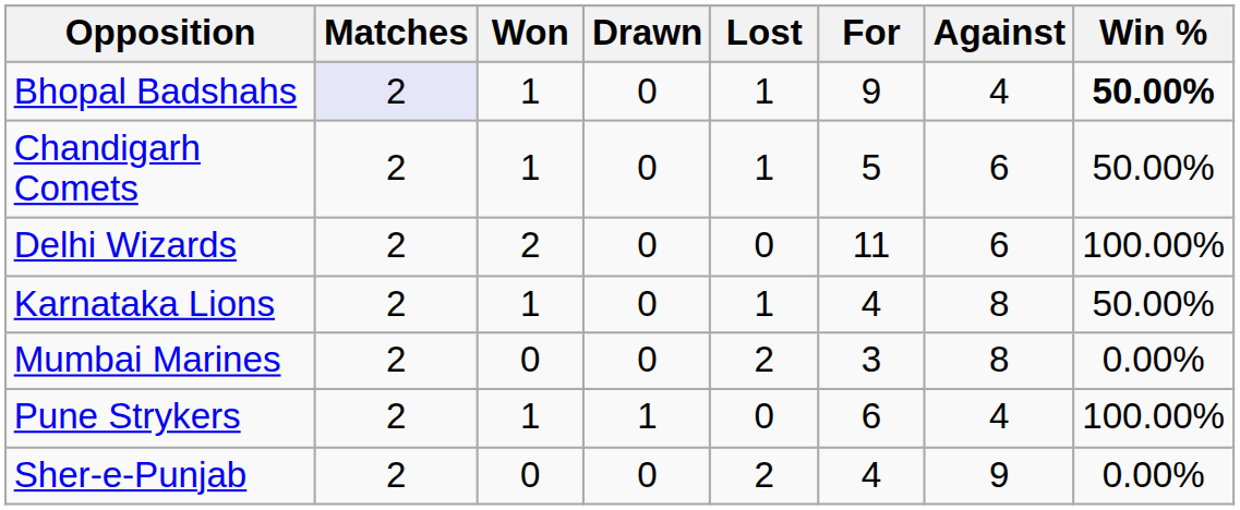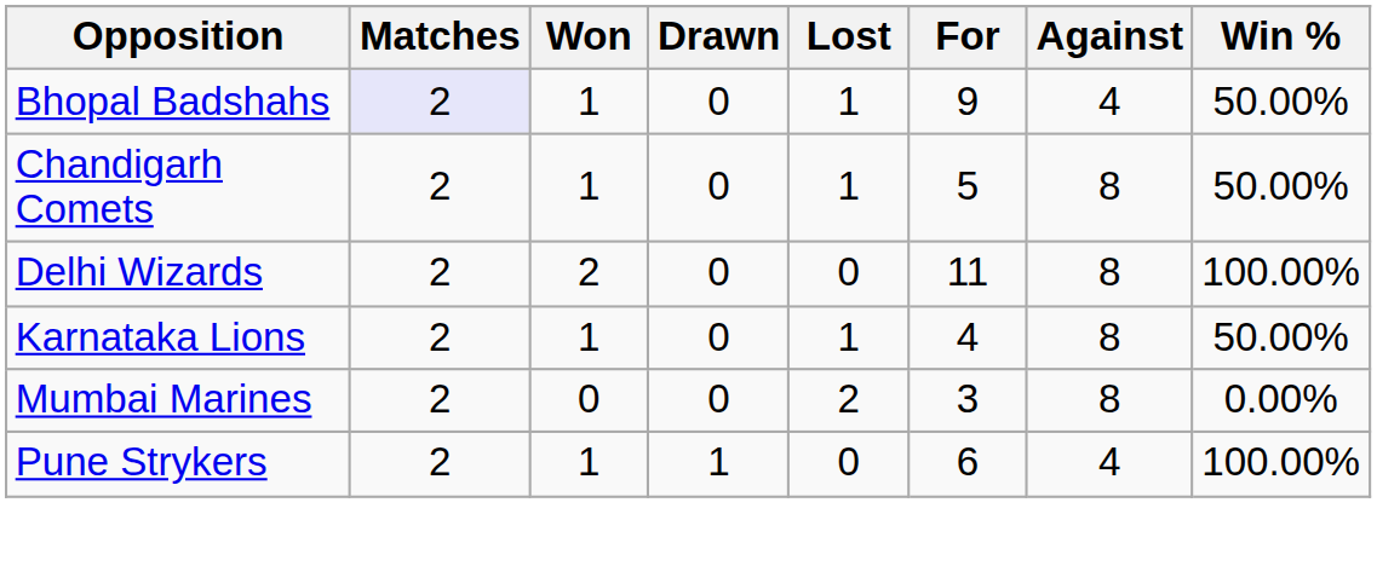Bhopal Badshahs | Win %: bold -> normal
Chandigarh Comets | Against: 6 -> 8
Delhi Wizards | Against: 6 -> 8
- row: Sher-e-Punjab | 2 | 0 | 0 | 2 | 4 | 9 | 0.00%
